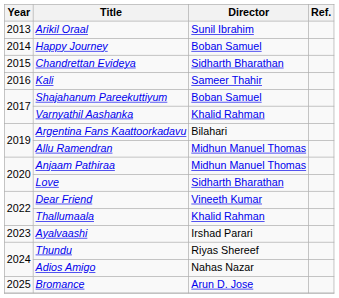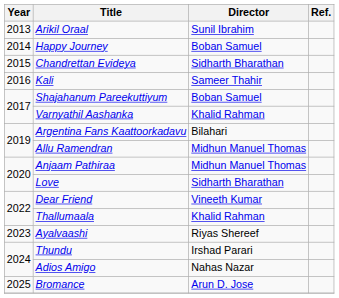Ayalvaashi | Director: Irshad Parari -> Riyas Shereef
Thundu | Director: Riyas Shereef -> Irshad Parari
